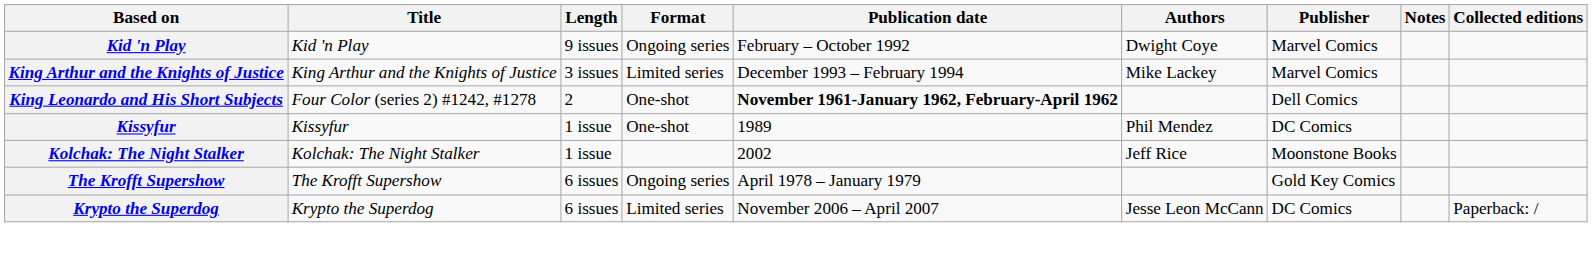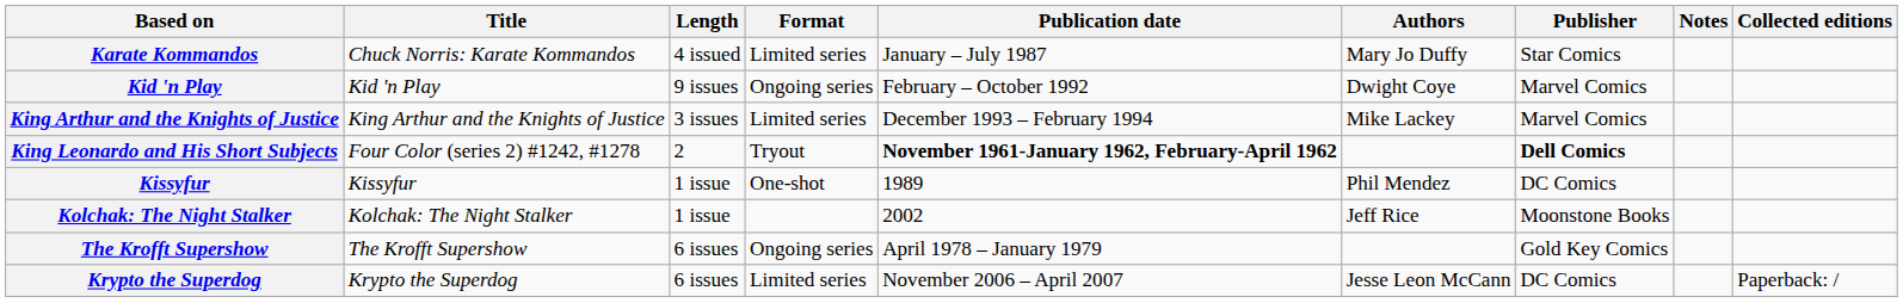+ row: Karate Kommandos | Chuck Norris: Karate Kommandos | 4 issued | Limited series | January – July 1987 | Mary Jo Duffy | Star Comics
King Leonardo and His Short Subjects | Format: One-shot -> Tryout
King Leonardo and His Short Subjects | Publisher: normal -> bold
